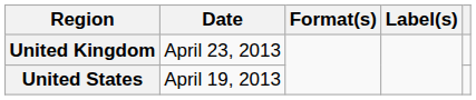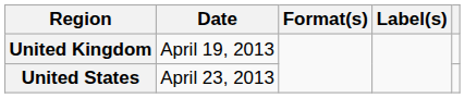United Kingdom | Date: April 23, 2013 -> April 19, 2013
United States | Date: April 19, 2013 -> April 23, 2013
